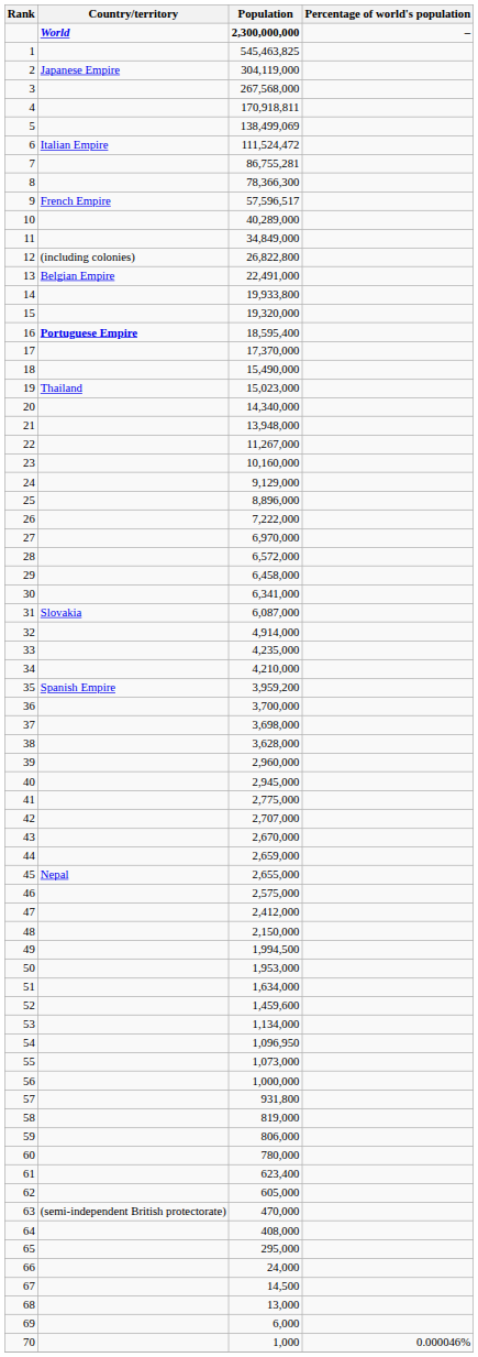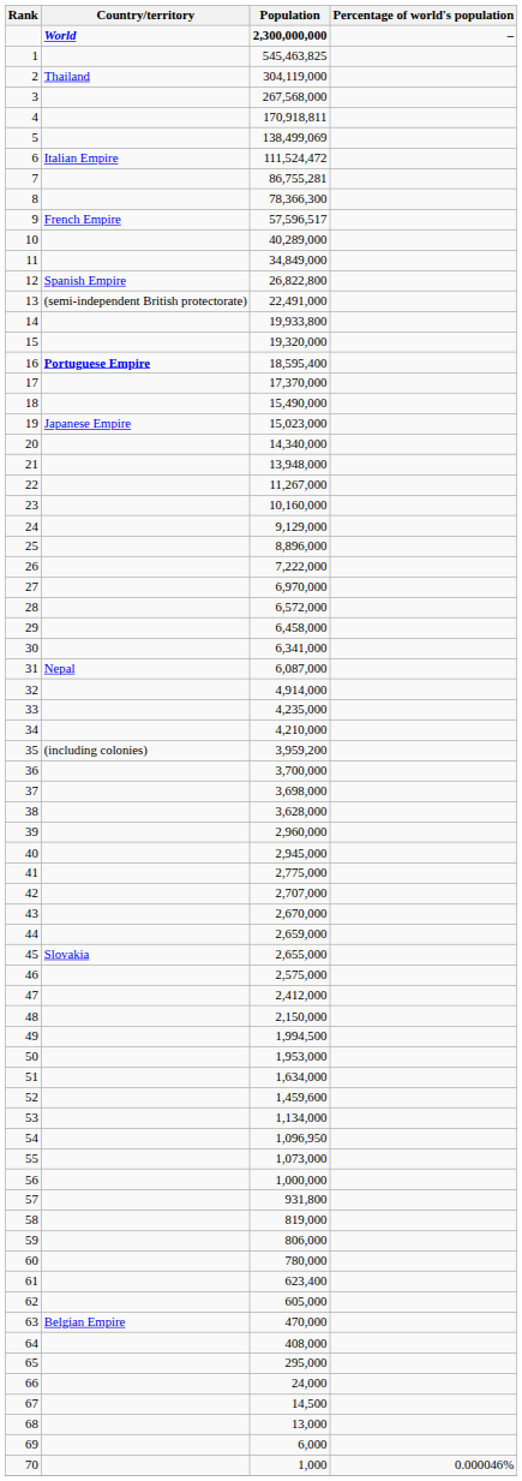2 | Country/territory: Japanese Empire -> Thailand
12 | Country/territory: (including colonies) -> Spanish Empire
13 | Country/territory: Belgian Empire -> (semi-independent British protectorate)
19 | Country/territory: Thailand -> Japanese Empire
31 | Country/territory: Slovakia -> Nepal
35 | Country/territory: Spanish Empire -> (including colonies)
45 | Country/territory: Nepal -> Slovakia
63 | Country/territory: (semi-independent British protectorate) -> Belgian Empire
